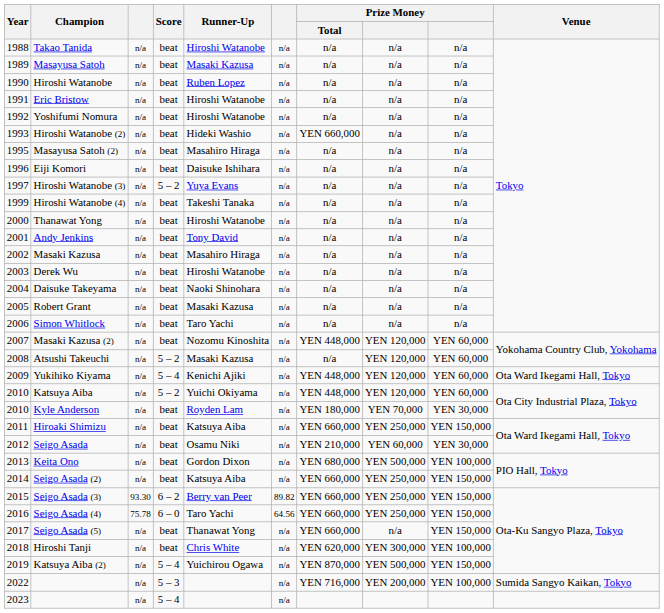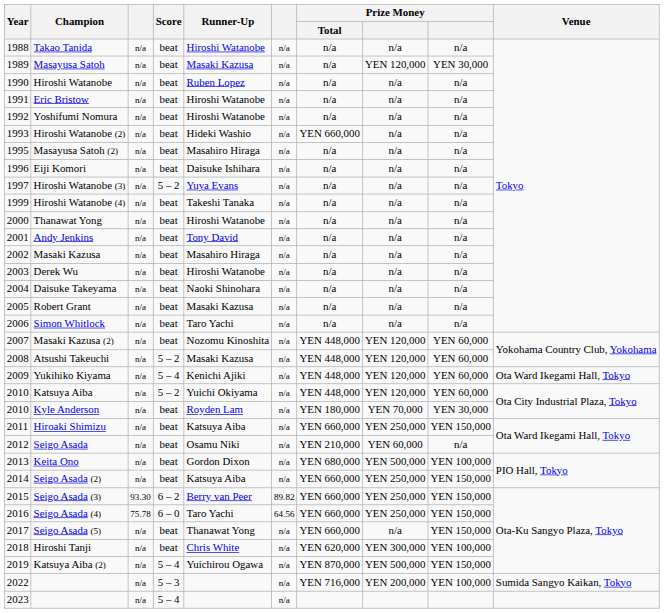Masayusa Satoh | column 8: n/a -> YEN 120,000
Masayusa Satoh | column 9: n/a -> YEN 30,000
Atsushi Takeuchi | Prize Money / Total: n/a -> YEN 448,000
Seigo Asada | column 9: YEN 30,000 -> n/a
